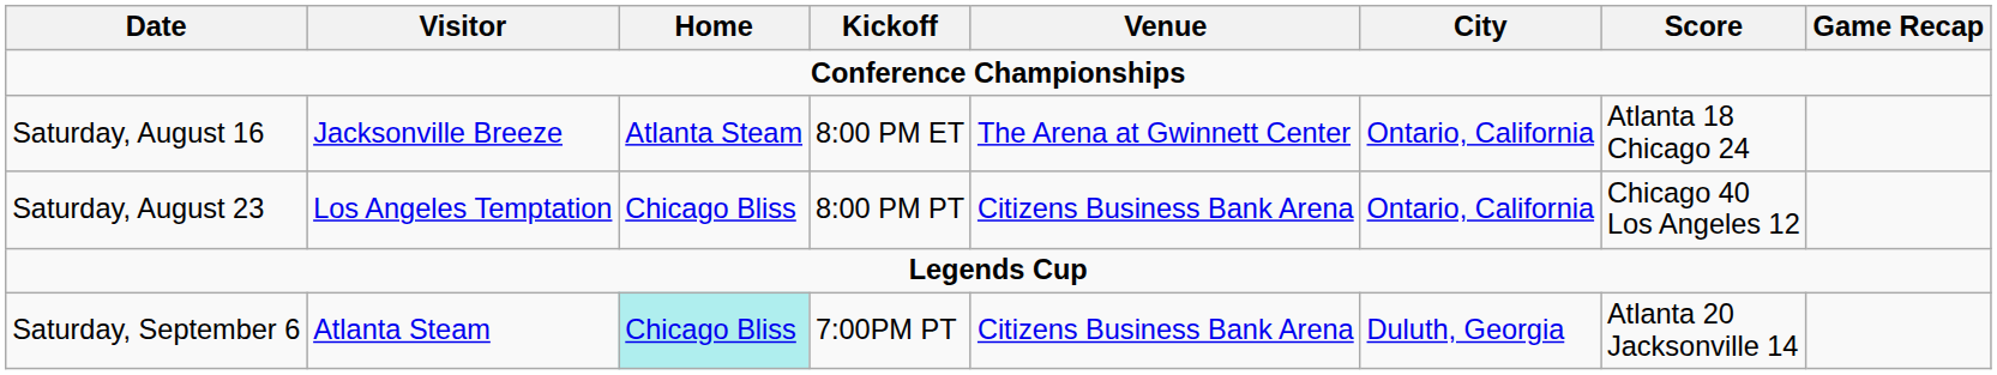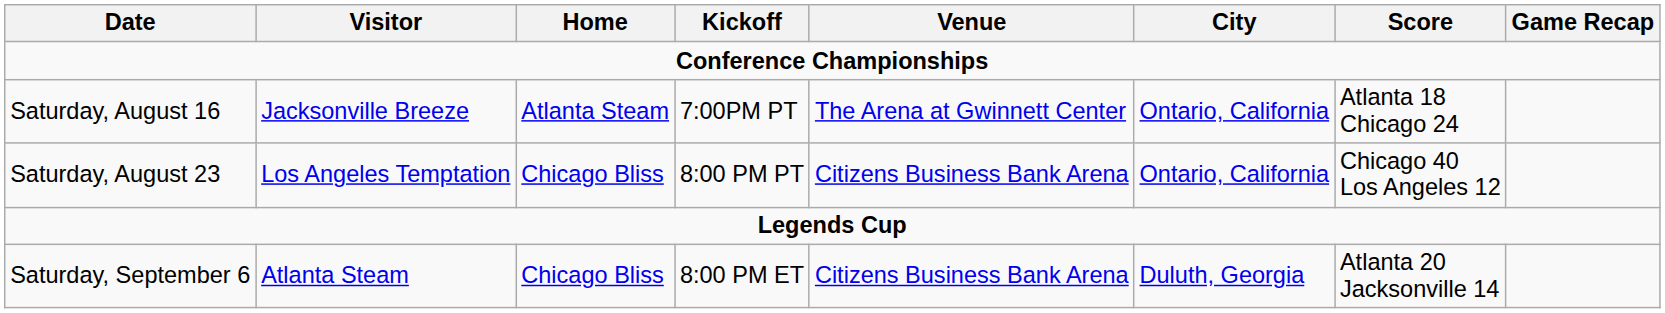Saturday, August 16 | Kickoff: 8:00 PM ET -> 7:00PM PT
Saturday, September 6 | Home: paleturquoise background -> no background
Saturday, September 6 | Kickoff: 7:00PM PT -> 8:00 PM ET
